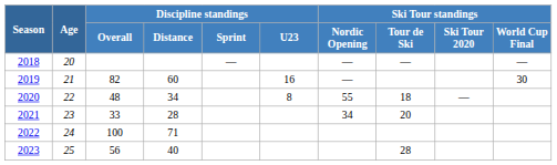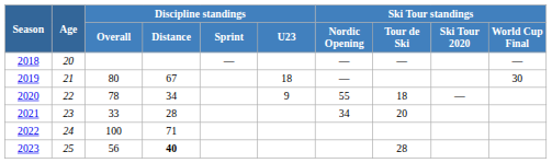2019 | Discipline standings / Overall: 82 -> 80
2019 | Discipline standings / Distance: 60 -> 67
2019 | Discipline standings / U23: 16 -> 18
2020 | Discipline standings / Overall: 48 -> 78
2020 | Discipline standings / U23: 8 -> 9
2023 | Discipline standings / Distance: normal -> bold
